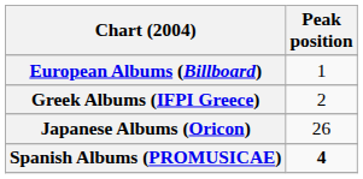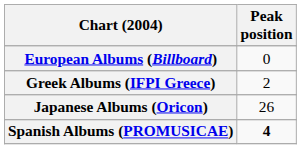European Albums (Billboard) | Peak position: 1 -> 0
